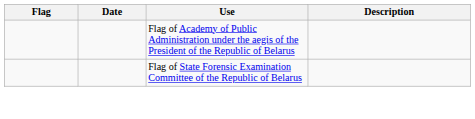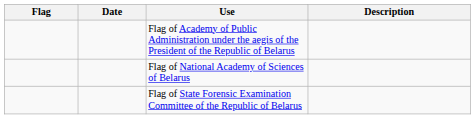+ row: Flag of National Academy of Sciences of Belarus
